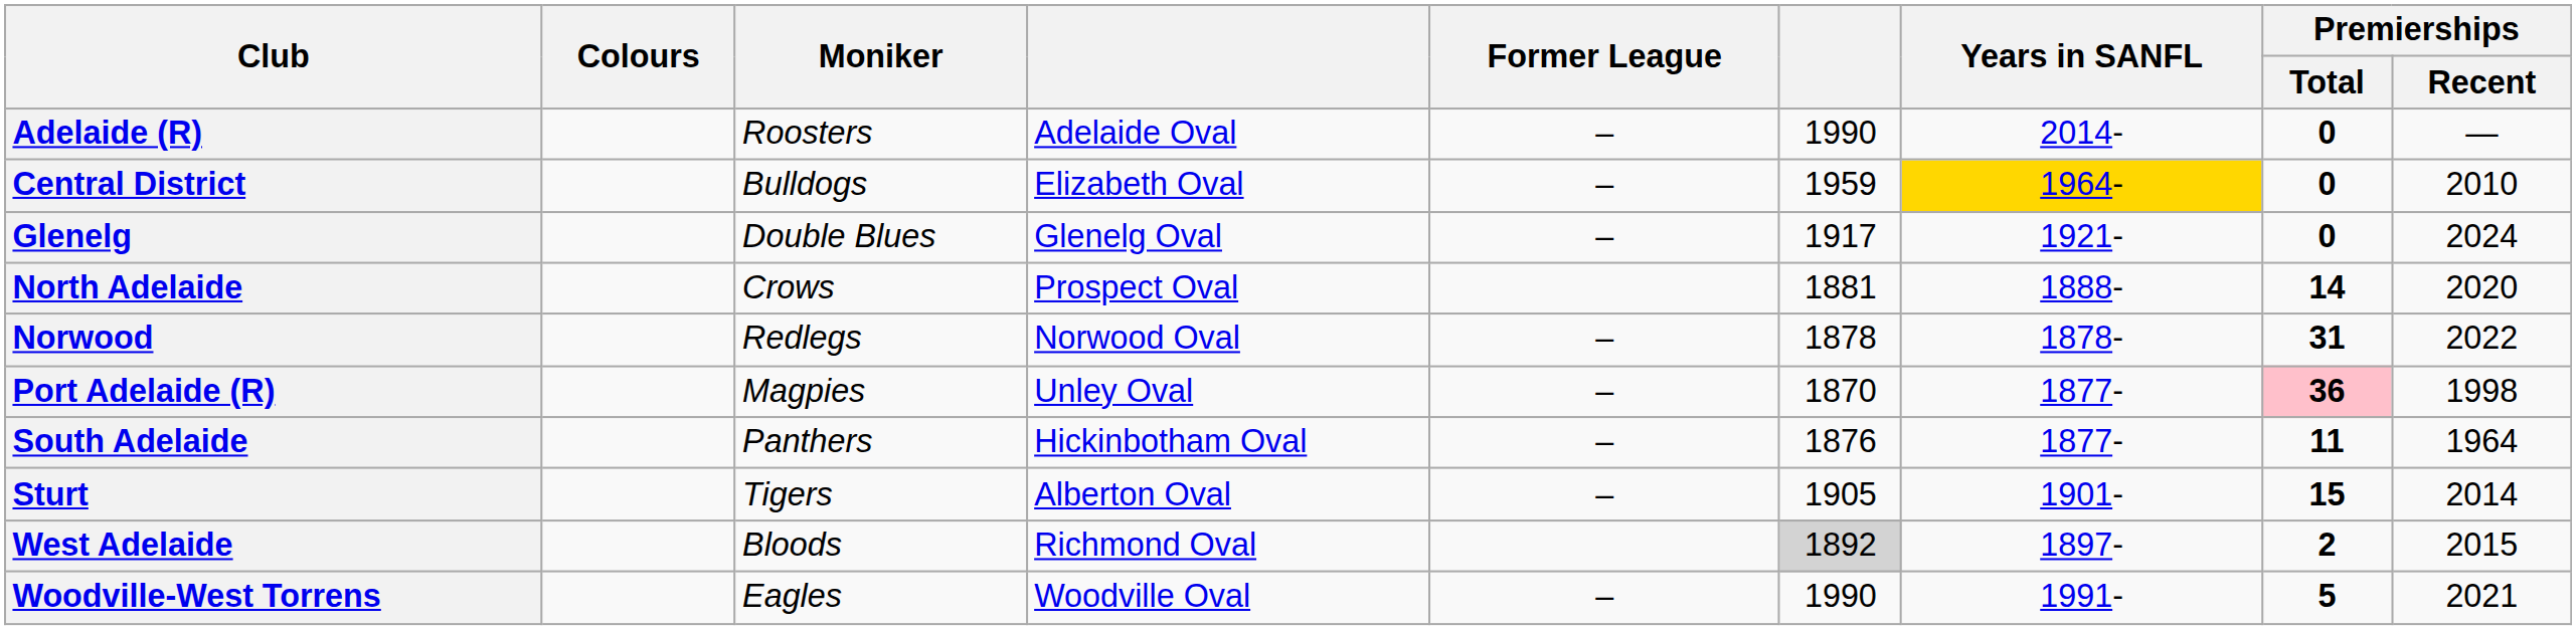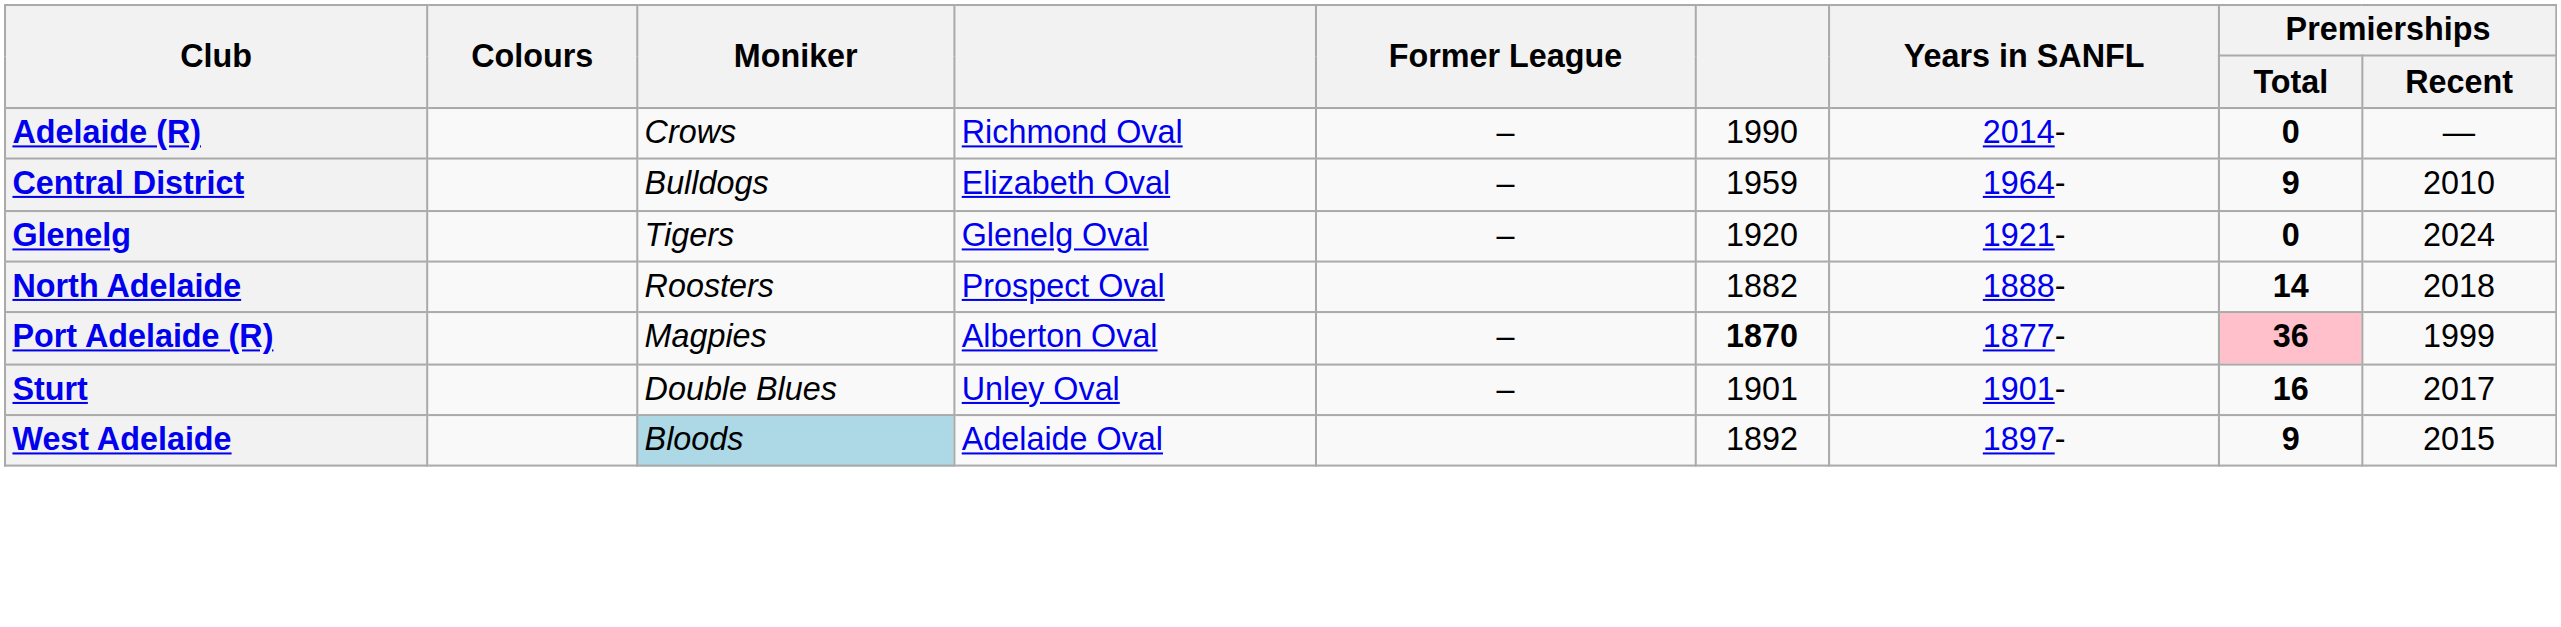Adelaide (R) | Moniker: Roosters -> Crows
Adelaide (R) | column 4: Adelaide Oval -> Richmond Oval
Central District | Years in SANFL: gold background -> no background
Central District | Premierships / Total: 0 -> 9
Glenelg | Moniker: Double Blues -> Tigers
Glenelg | column 6: 1917 -> 1920
North Adelaide | Moniker: Crows -> Roosters
North Adelaide | column 6: 1881 -> 1882
North Adelaide | Premierships / Recent: 2020 -> 2018
- row: Norwood | Redlegs | Norwood Oval | – | 1878 | 1878- | 31 | 2022
Port Adelaide (R) | column 4: Unley Oval -> Alberton Oval
Port Adelaide (R) | column 6: normal -> bold
Port Adelaide (R) | Premierships / Recent: 1998 -> 1999
- row: South Adelaide | Panthers | Hickinbotham Oval | – | 1876 | 1877- | 11 | 1964
Sturt | Moniker: Tigers -> Double Blues
Sturt | column 4: Alberton Oval -> Unley Oval
Sturt | column 6: 1905 -> 1901
Sturt | Premierships / Total: 15 -> 16
Sturt | Premierships / Recent: 2014 -> 2017
West Adelaide | Moniker: no background -> lightblue background
West Adelaide | column 4: Richmond Oval -> Adelaide Oval
West Adelaide | column 6: lightgrey background -> no background
West Adelaide | Premierships / Total: 2 -> 9
- row: Woodville-West Torrens | Eagles | Woodville Oval | – | 1990 | 1991- | 5 | 2021
